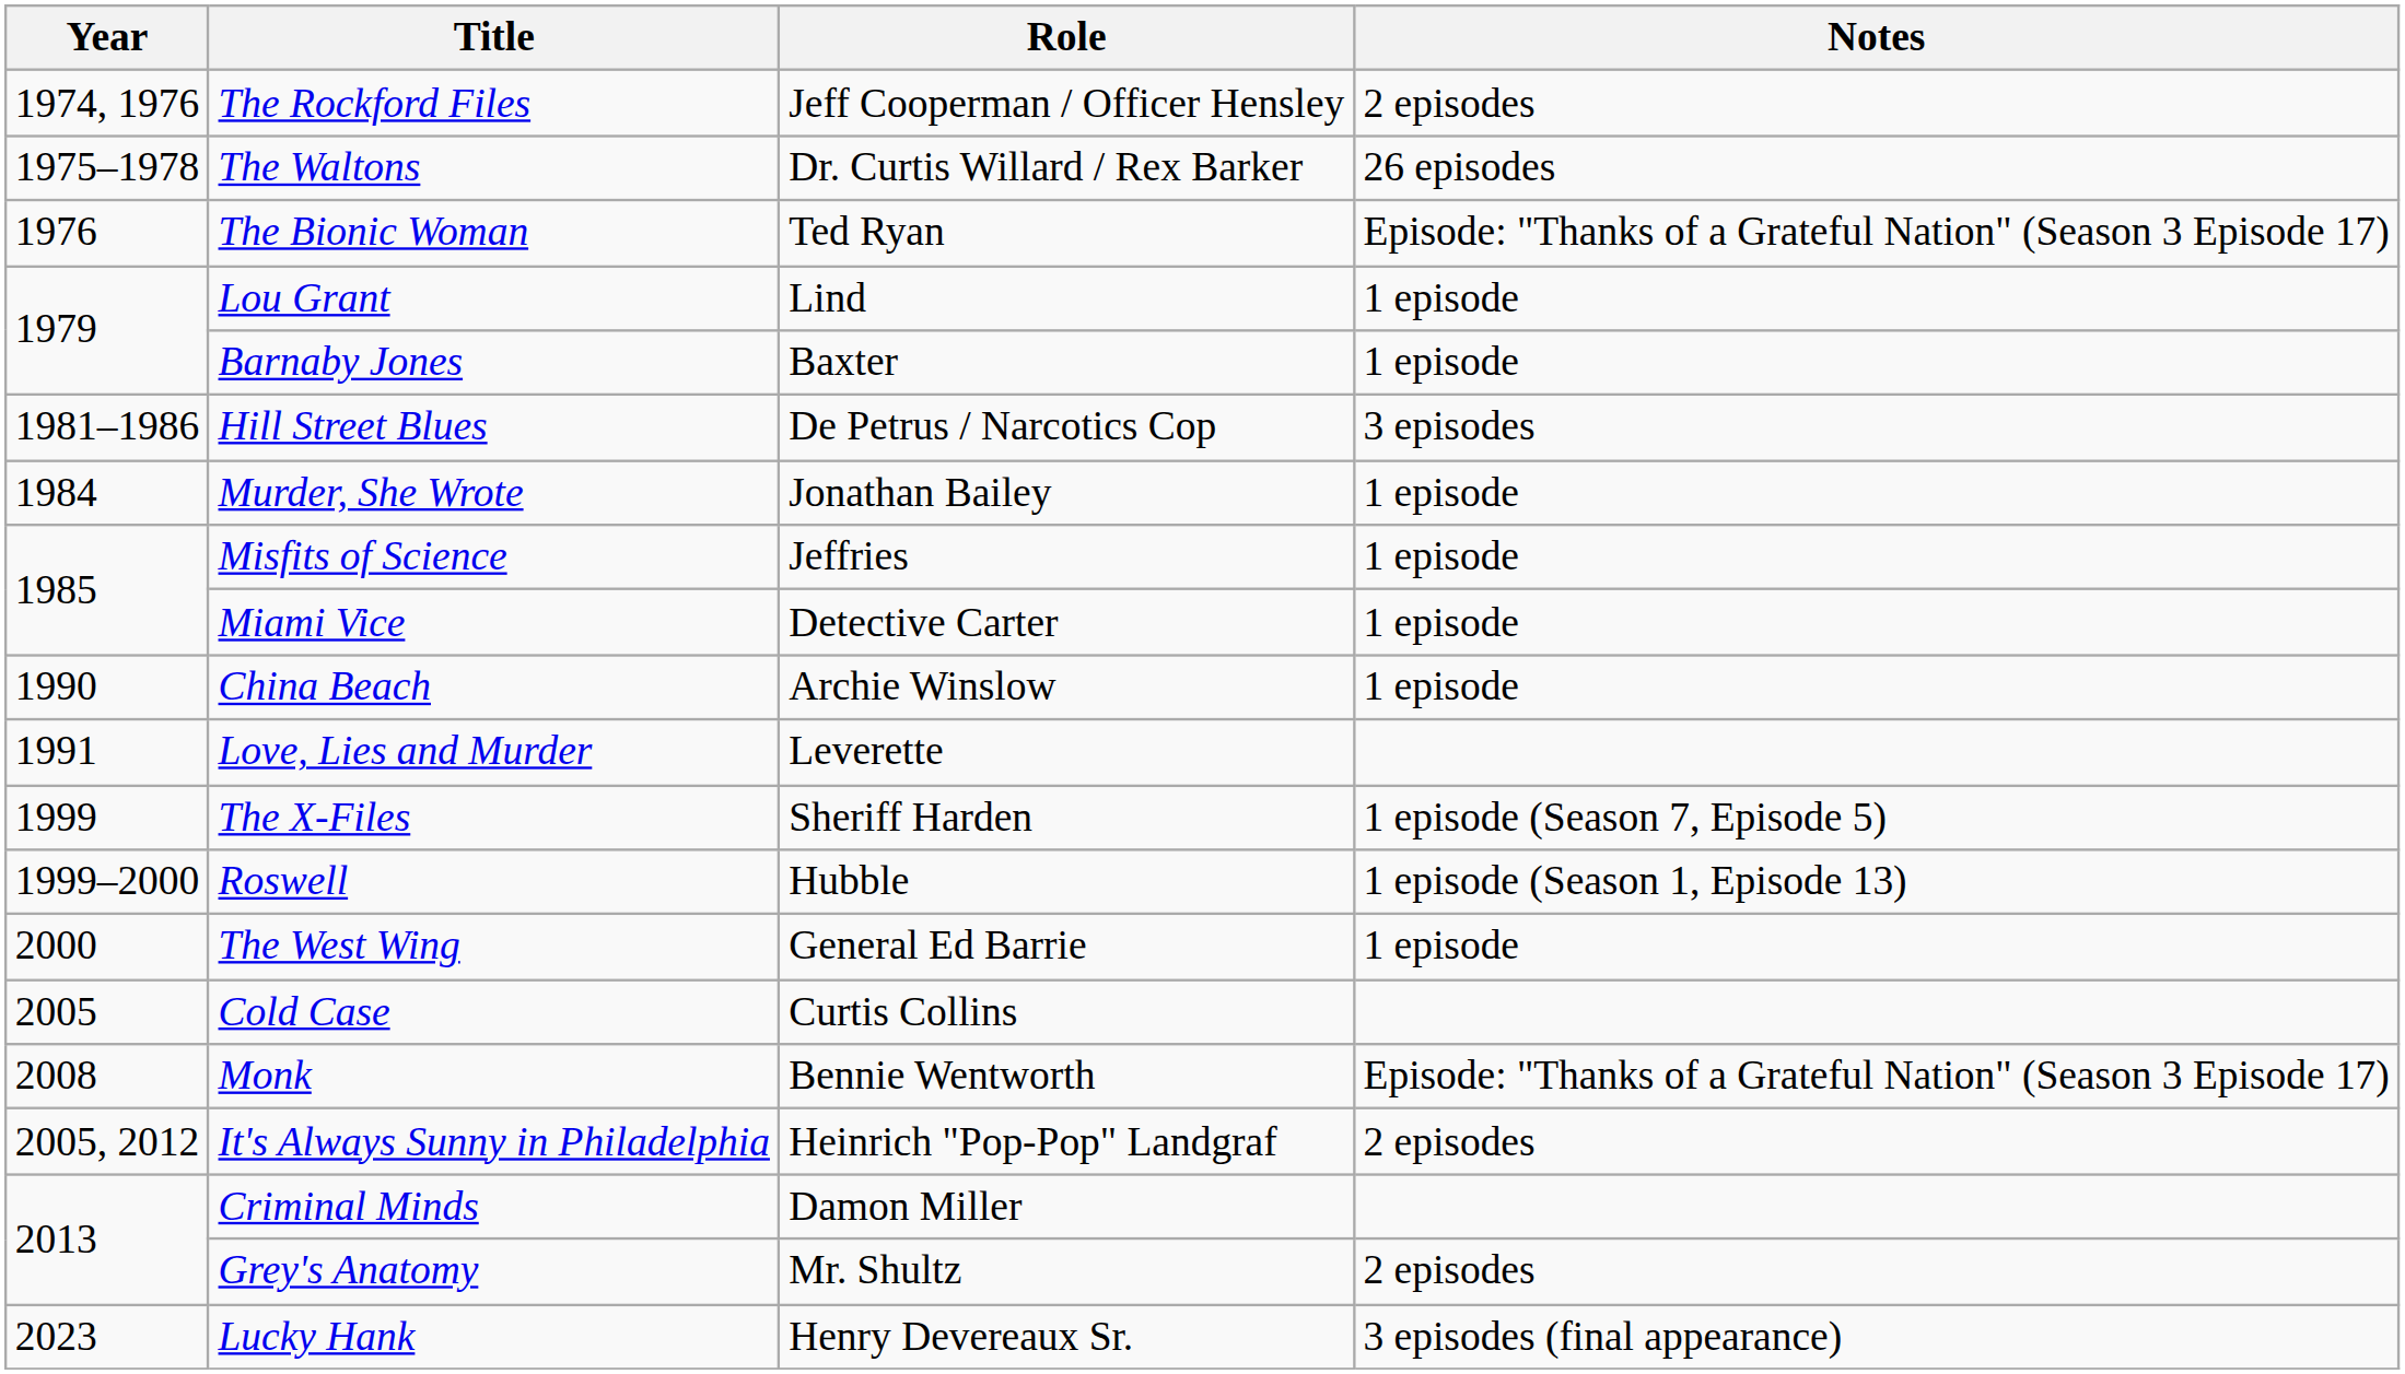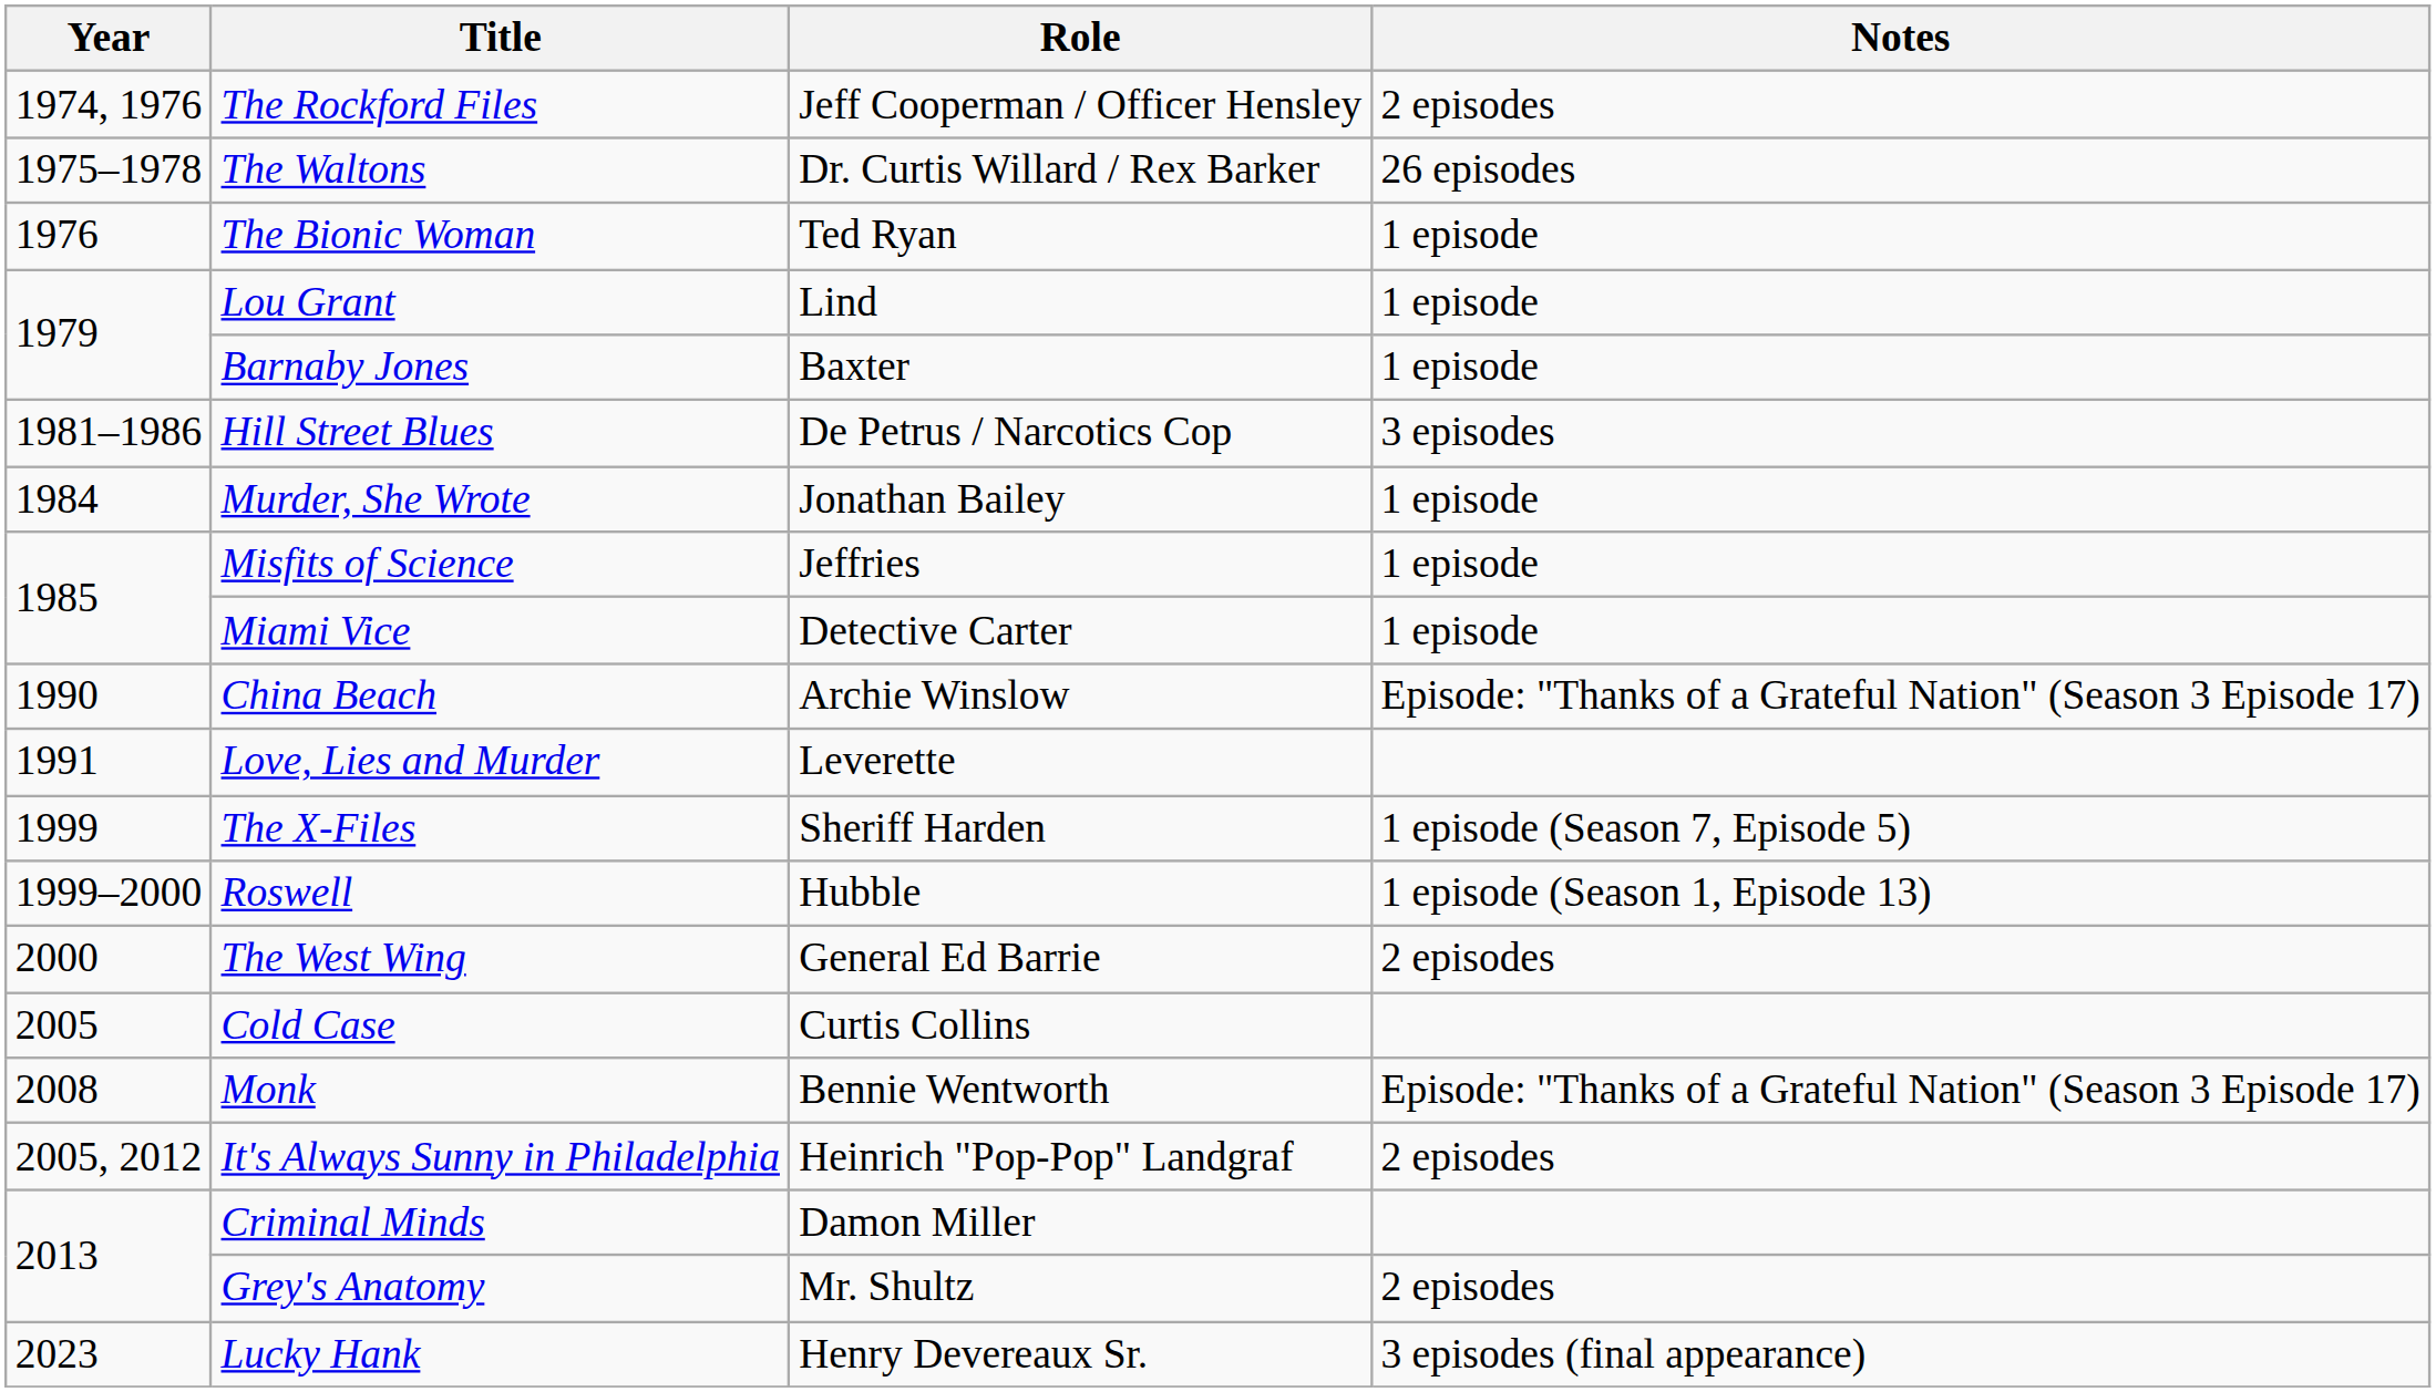The Bionic Woman | Notes: Episode: "Thanks of a Grateful Nation" (Season 3 Episode 17) -> 1 episode
China Beach | Notes: 1 episode -> Episode: "Thanks of a Grateful Nation" (Season 3 Episode 17)
The West Wing | Notes: 1 episode -> 2 episodes
